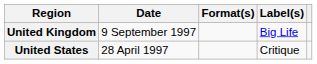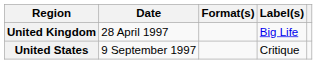United Kingdom | Date: 9 September 1997 -> 28 April 1997
United States | Date: 28 April 1997 -> 9 September 1997
